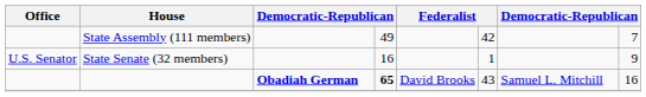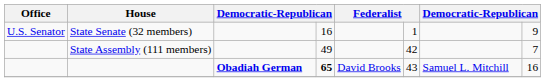rows swapped: State Senate (32 members) <-> State Assembly (111 members)
